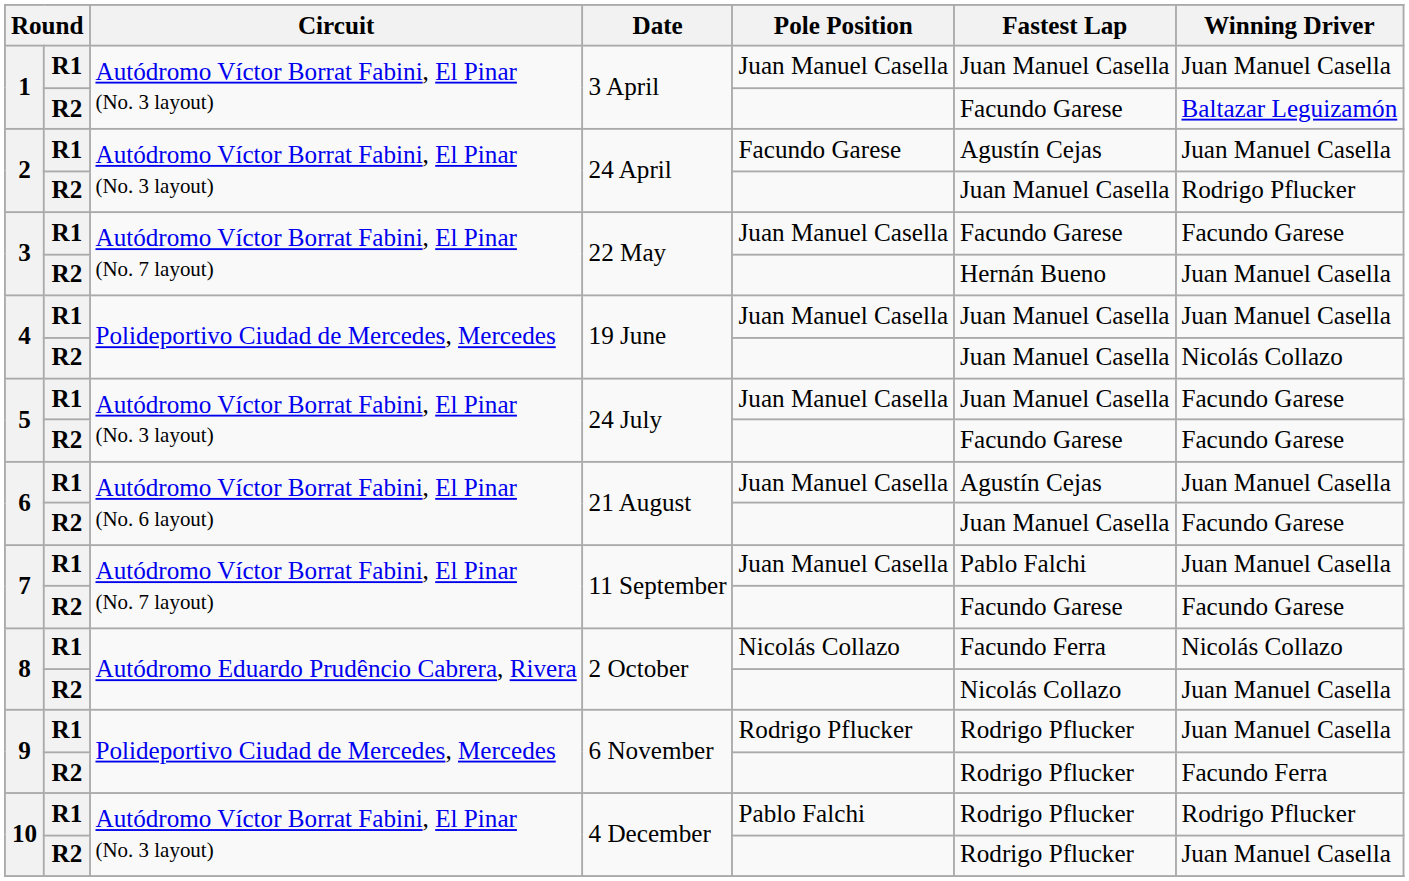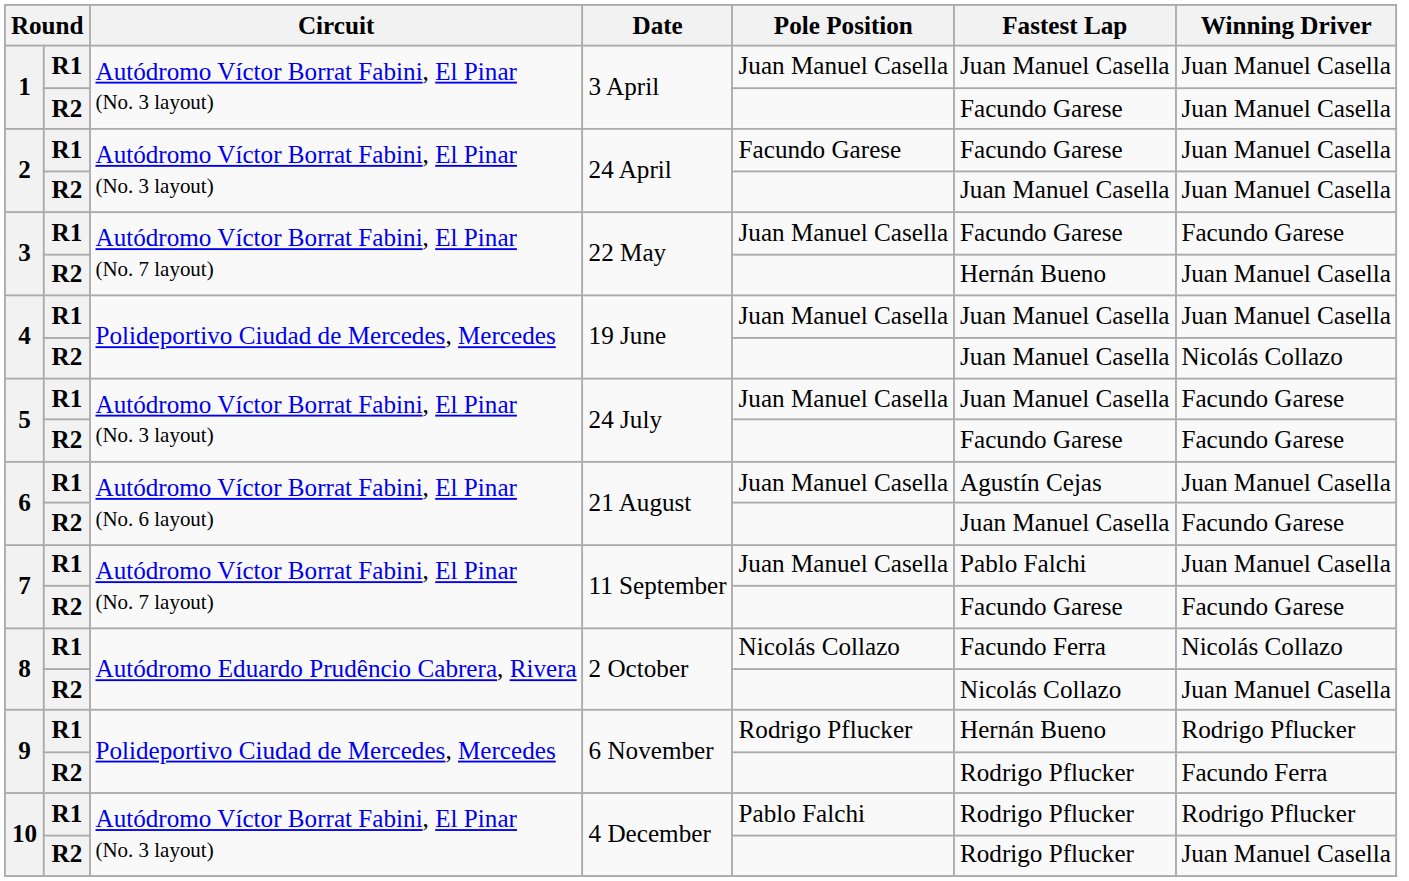1 / R2 | Winning Driver: Baltazar Leguizamón -> Juan Manuel Casella
2 / R1 | Fastest Lap: Agustín Cejas -> Facundo Garese
2 / R2 | Winning Driver: Rodrigo Pflucker -> Juan Manuel Casella
9 / R1 | Fastest Lap: Rodrigo Pflucker -> Hernán Bueno
9 / R1 | Winning Driver: Juan Manuel Casella -> Rodrigo Pflucker
